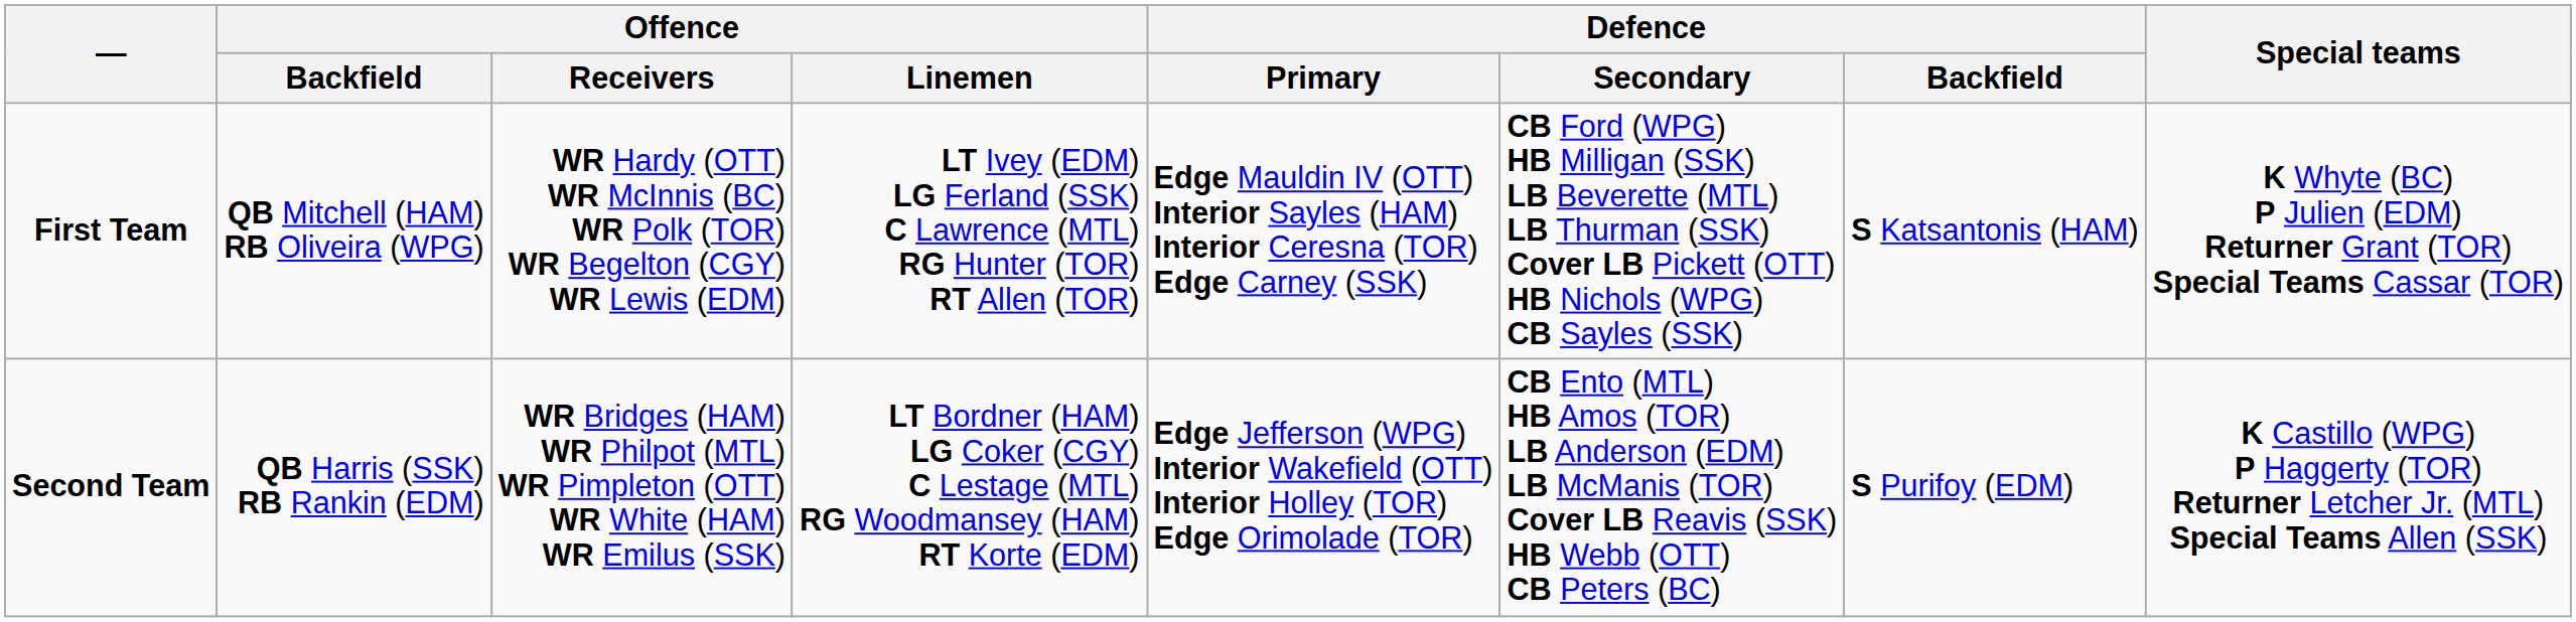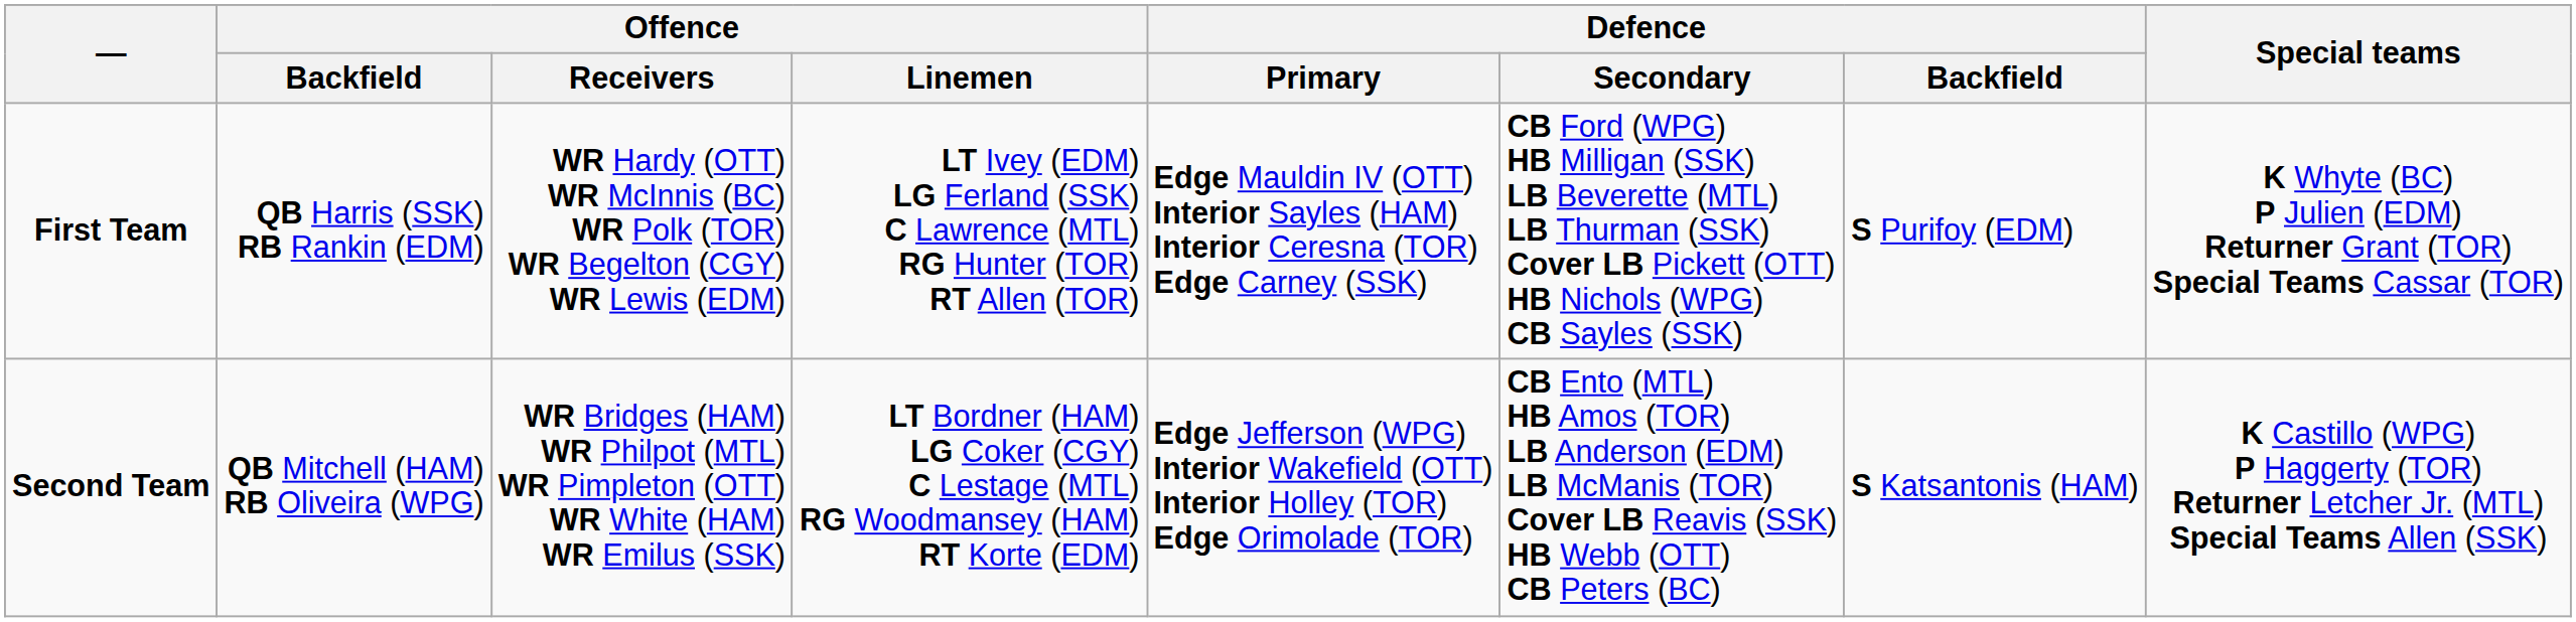First Team | Offence / Backfield: QB Mitchell (HAM) RB Oliveira (WPG) -> QB Harris (SSK) RB Rankin (EDM)
First Team | Defence / Backfield: S Katsantonis (HAM) -> S Purifoy (EDM)
Second Team | Offence / Backfield: QB Harris (SSK) RB Rankin (EDM) -> QB Mitchell (HAM) RB Oliveira (WPG)
Second Team | Defence / Backfield: S Purifoy (EDM) -> S Katsantonis (HAM)
